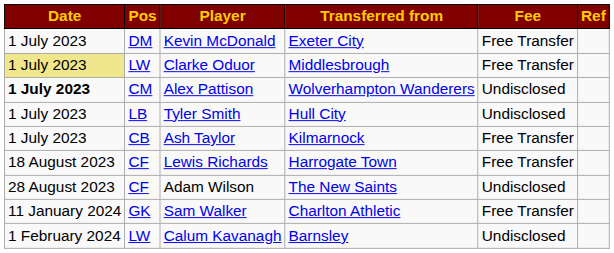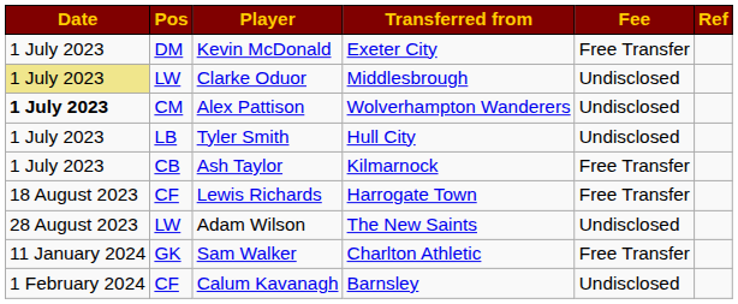Clarke Oduor | Fee: Free Transfer -> Undisclosed
Adam Wilson | Pos: CF -> LW
Calum Kavanagh | Pos: LW -> CF
